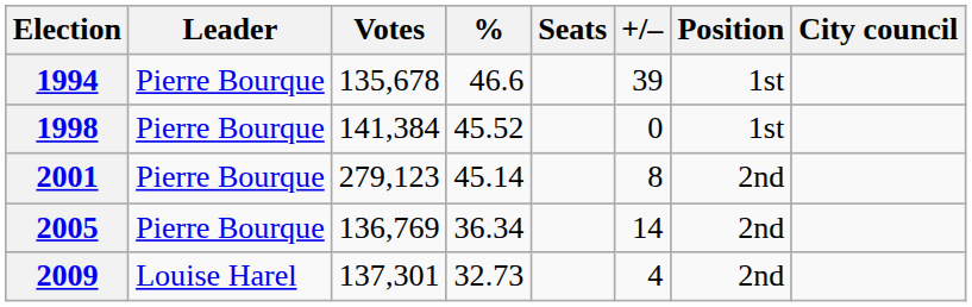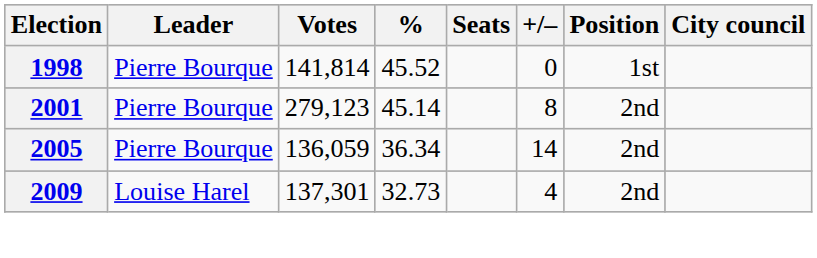- row: 1994 | Pierre Bourque | 135,678 | 46.6 | 39 | 1st
1998 | Votes: 141,384 -> 141,814
2005 | Votes: 136,769 -> 136,059
